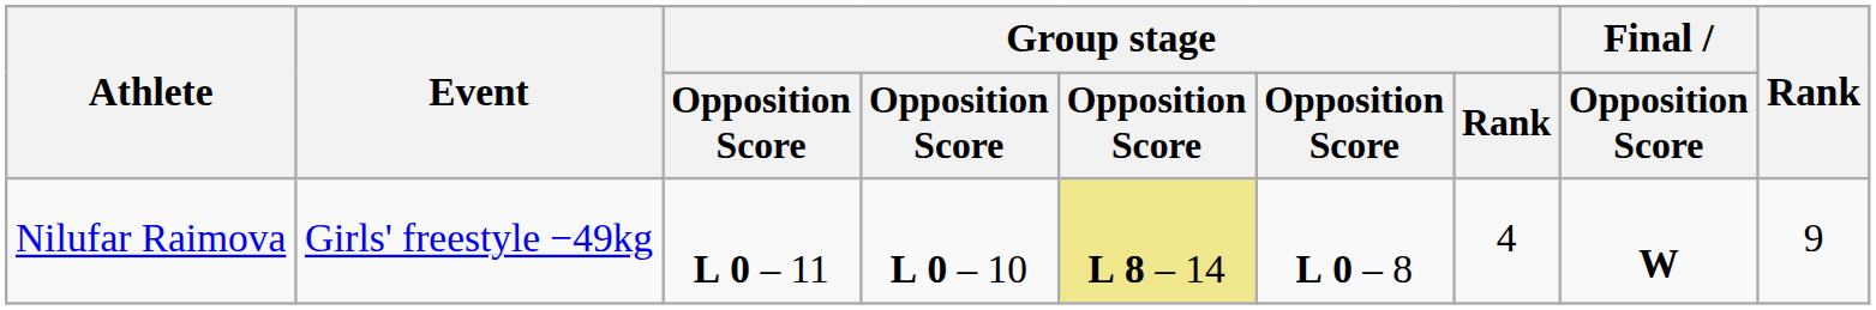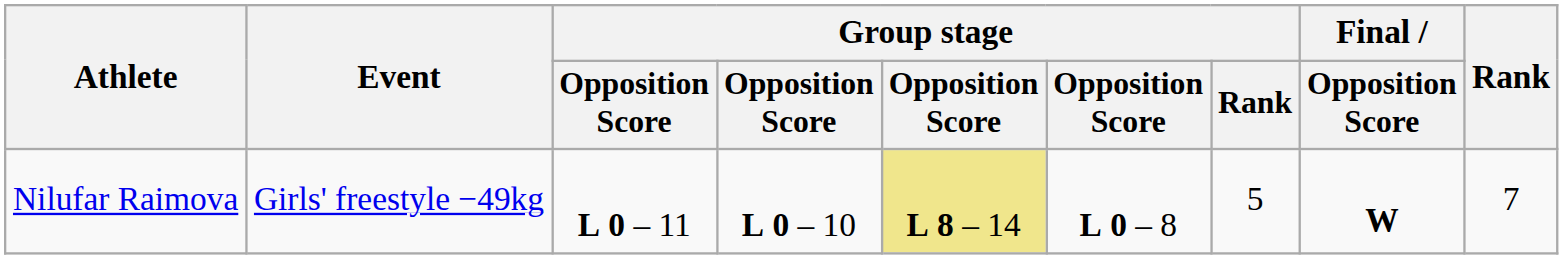Nilufar Raimova | Group stage / Rank: 4 -> 5
Nilufar Raimova | Rank: 9 -> 7
